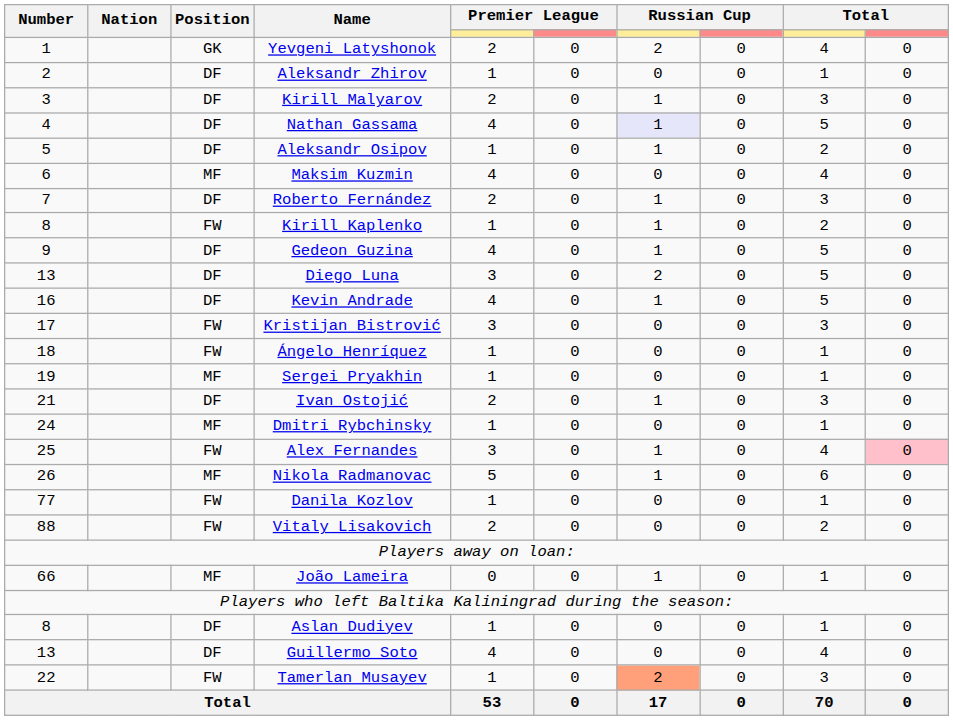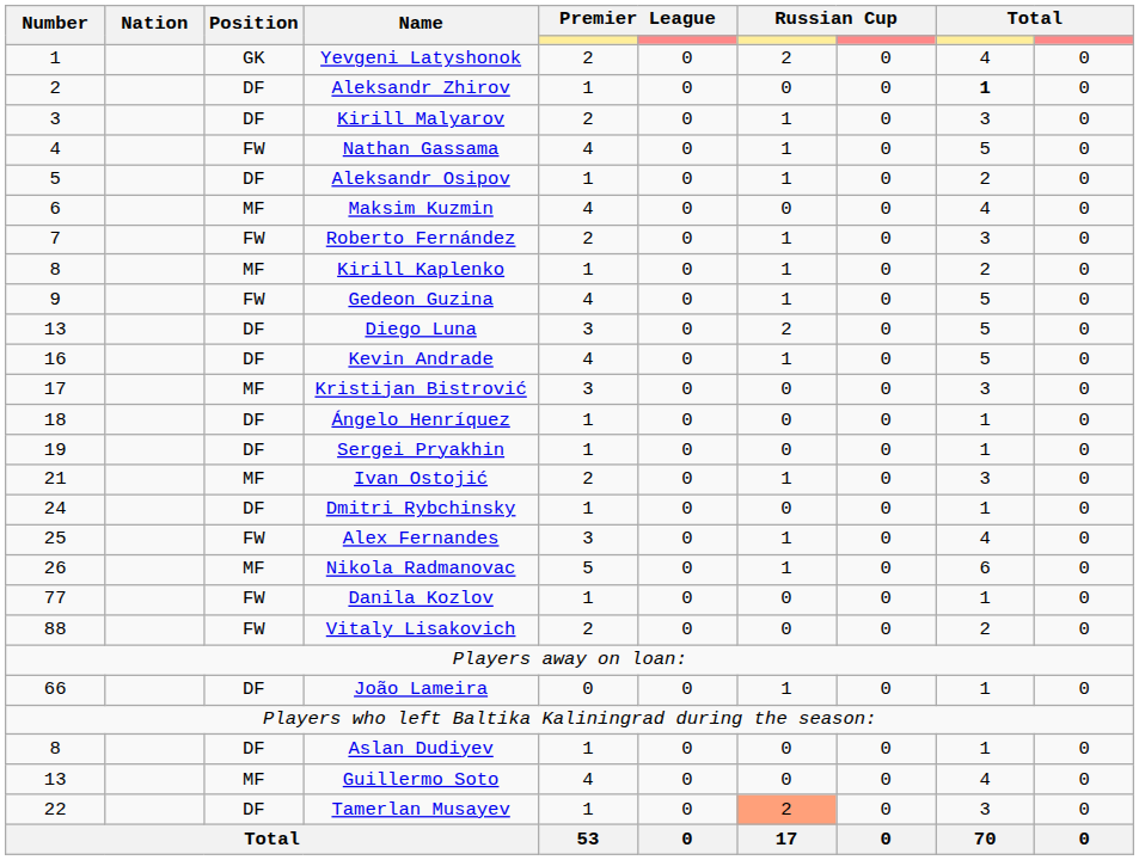Aleksandr Zhirov | column 9: normal -> bold
Nathan Gassama | Position: DF -> FW
Nathan Gassama | column 7: lavender background -> no background
Roberto Fernández | Position: DF -> FW
Kirill Kaplenko | Position: FW -> MF
Gedeon Guzina | Position: DF -> FW
Kristijan Bistrović | Position: FW -> MF
Ángelo Henríquez | Position: FW -> DF
Sergei Pryakhin | Position: MF -> DF
Ivan Ostojić | Position: DF -> MF
Dmitri Rybchinsky | Position: MF -> DF
Alex Fernandes | column 10: pink background -> no background
João Lameira | Position: MF -> DF
Guillermo Soto | Position: DF -> MF
Tamerlan Musayev | Position: FW -> DF
